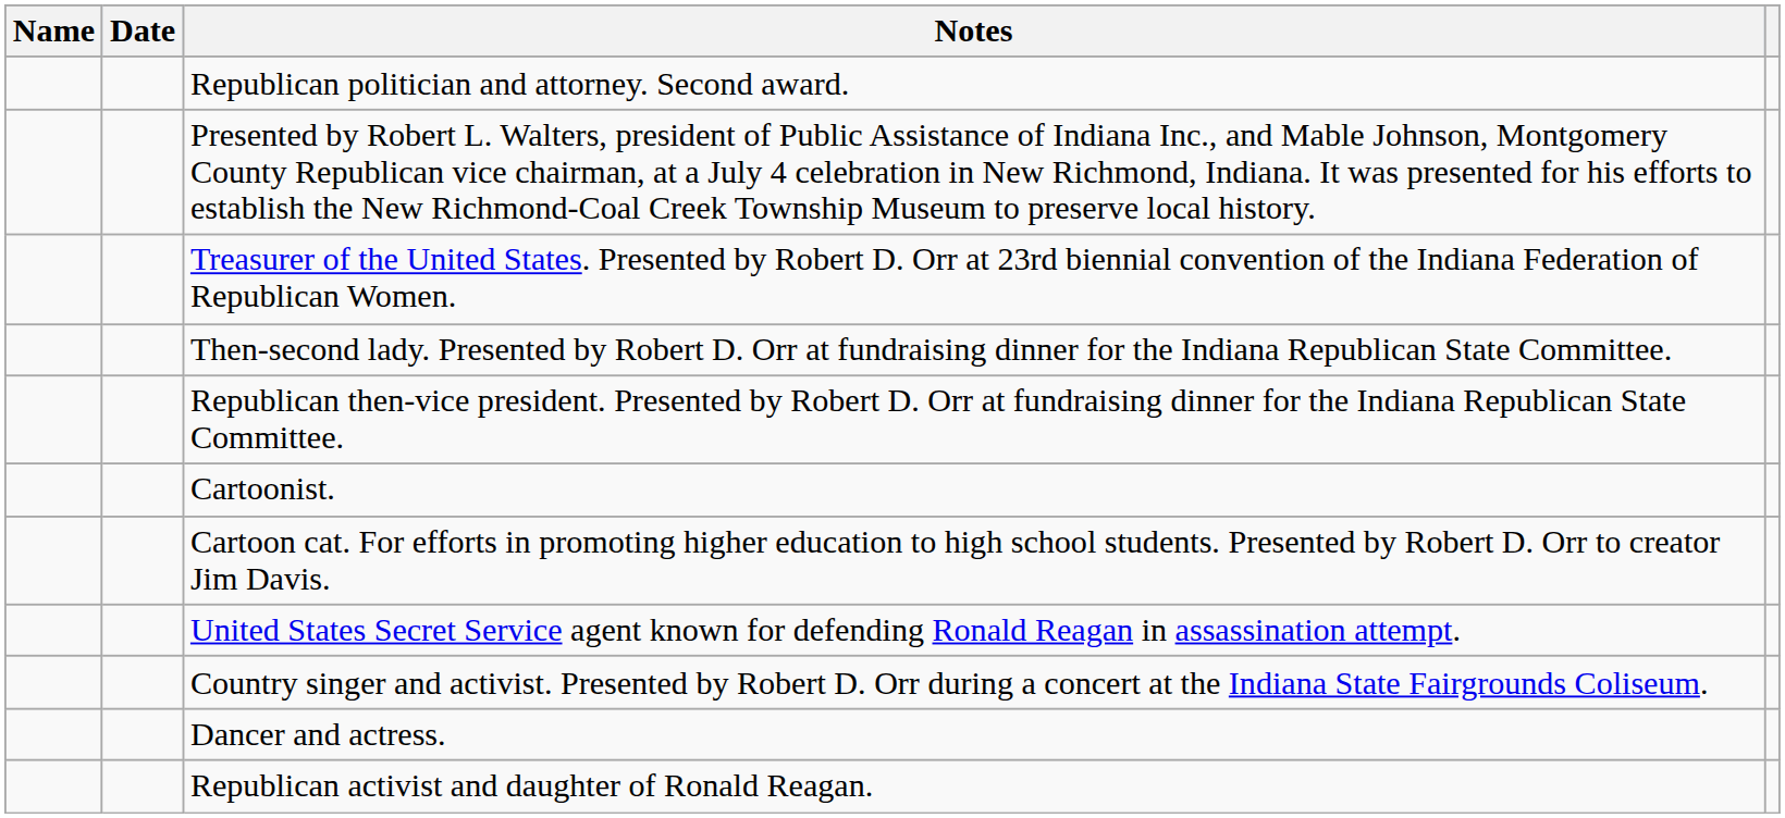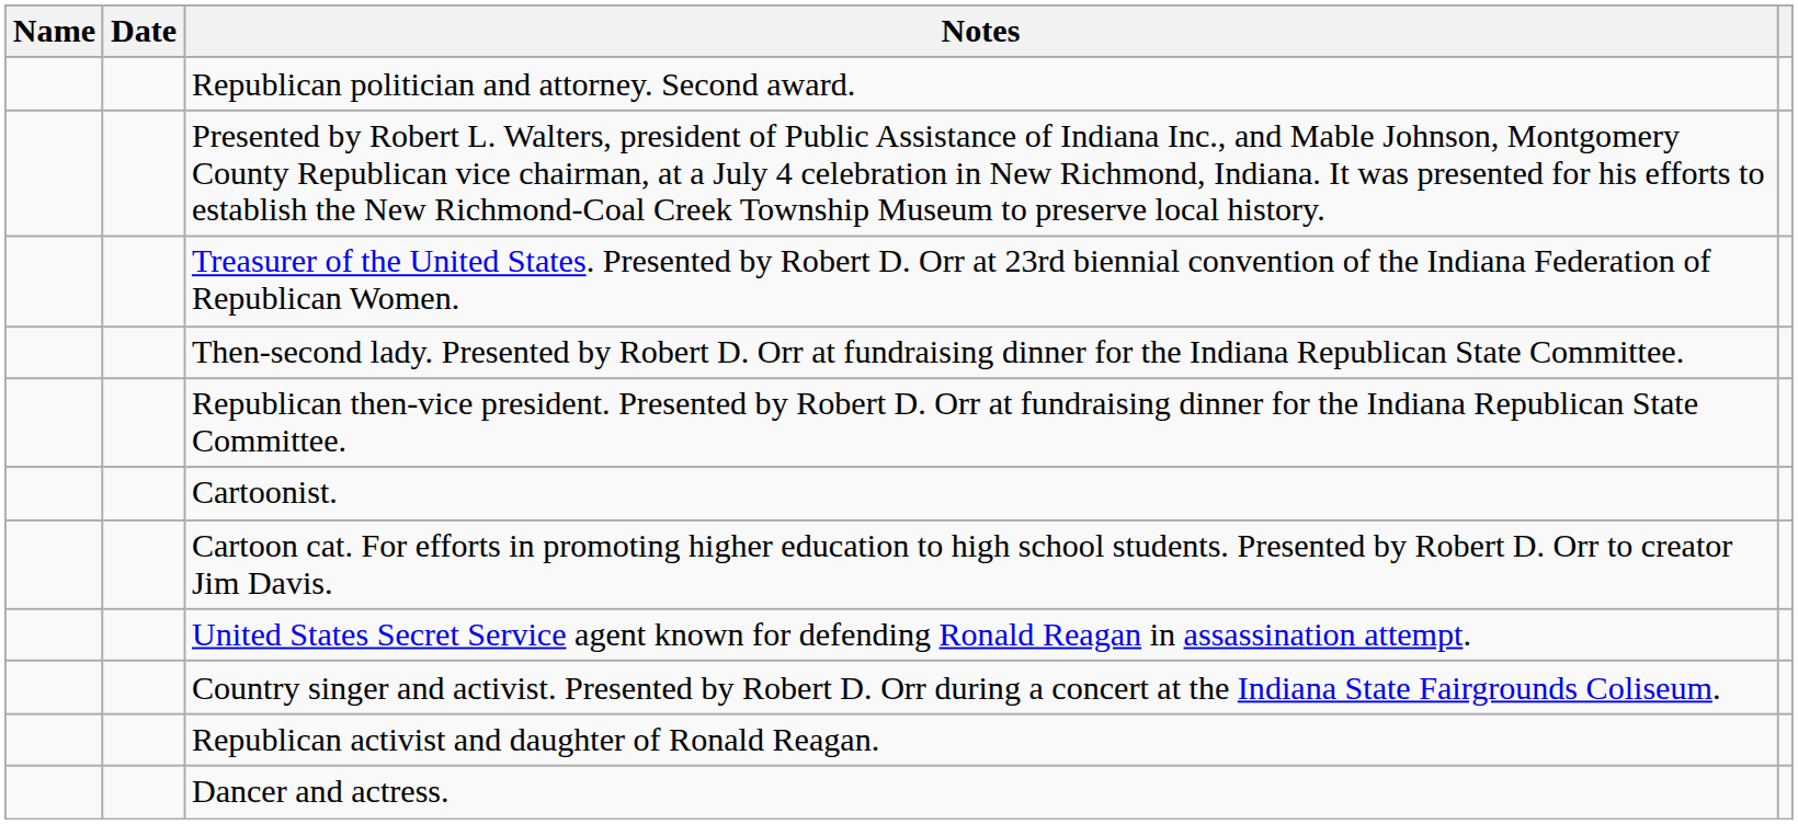rows swapped: Republican activist and daughter of Ronald Reagan. <-> Dancer and actress.
